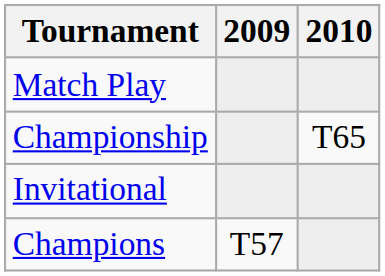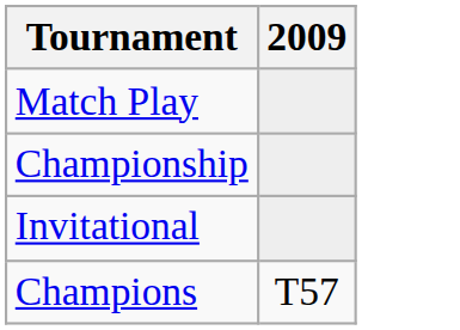- column: 2010 | T65
